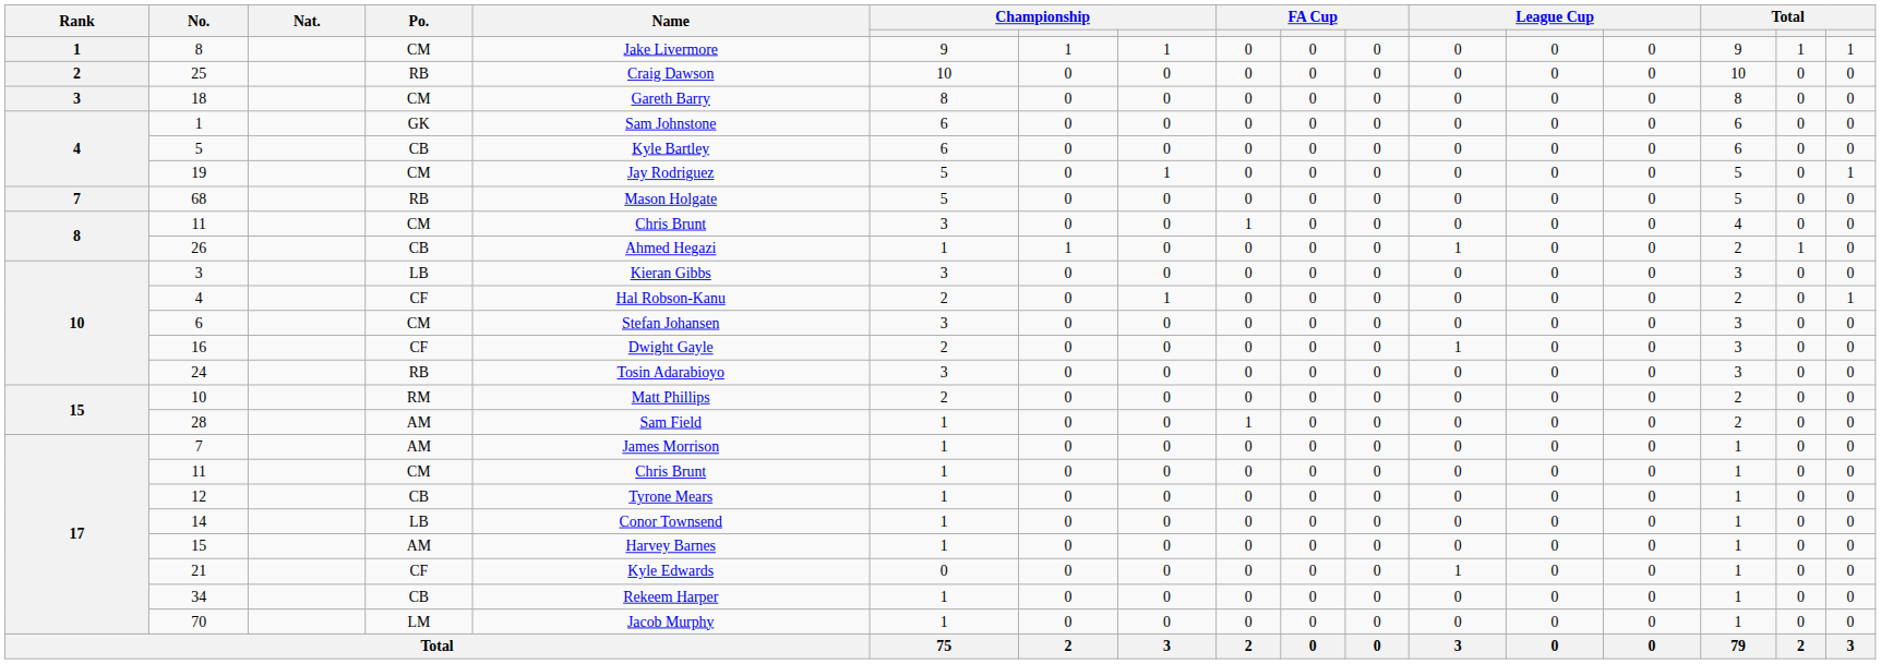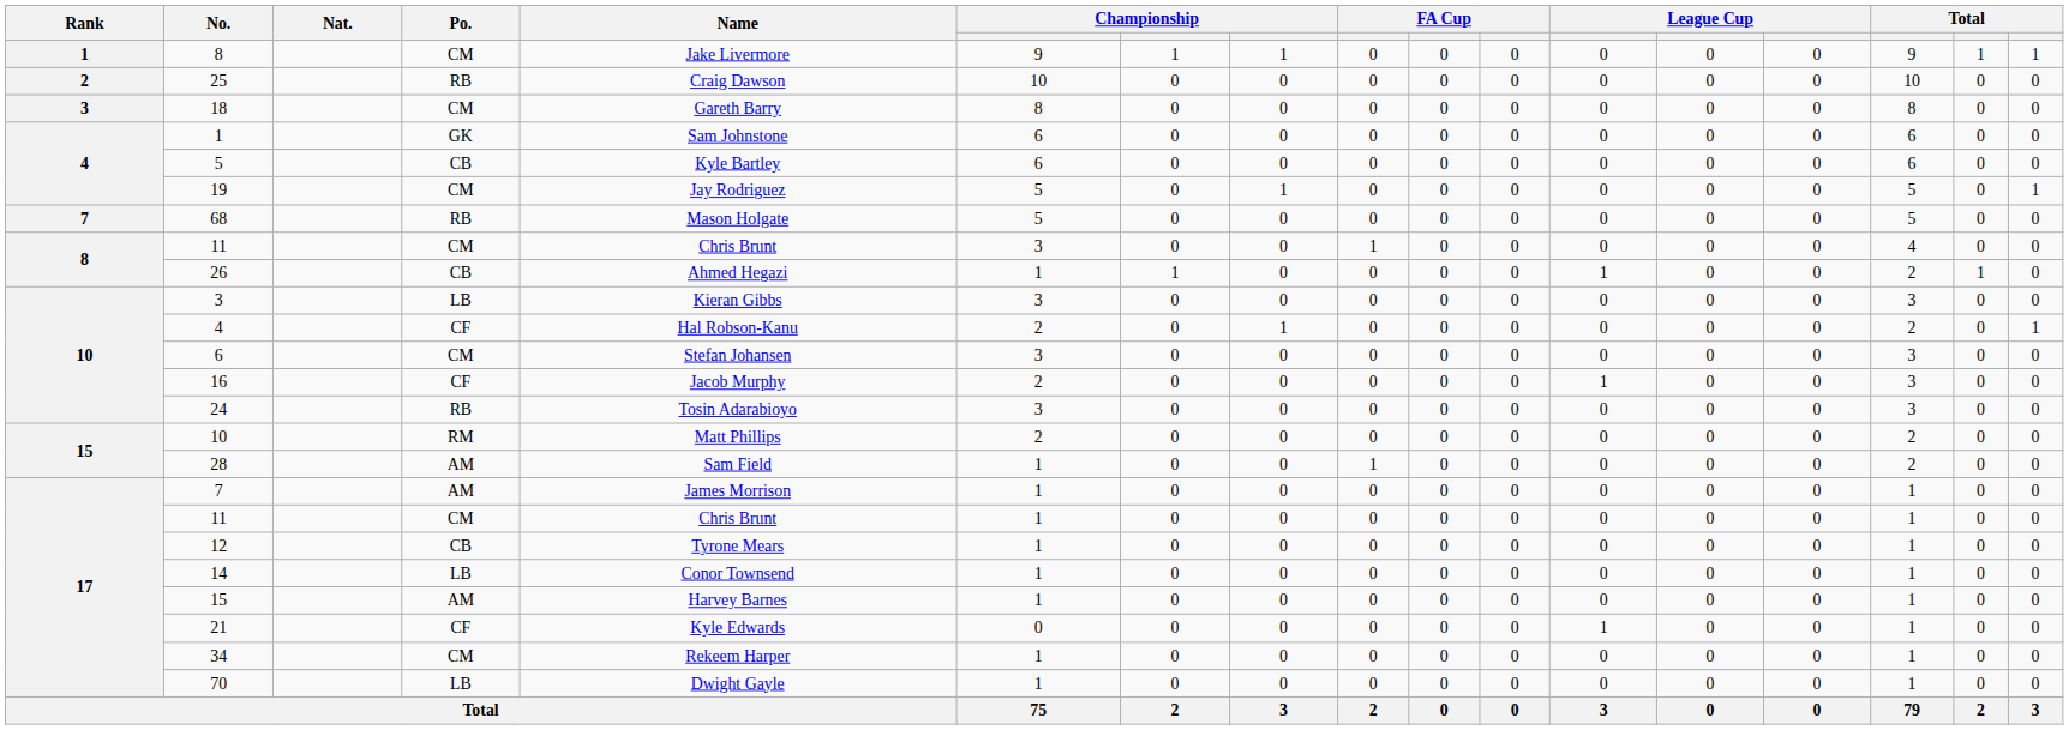16 | Name: Dwight Gayle -> Jacob Murphy
34 | Po.: CB -> CM
70 | Po.: LM -> LB
70 | Name: Jacob Murphy -> Dwight Gayle
